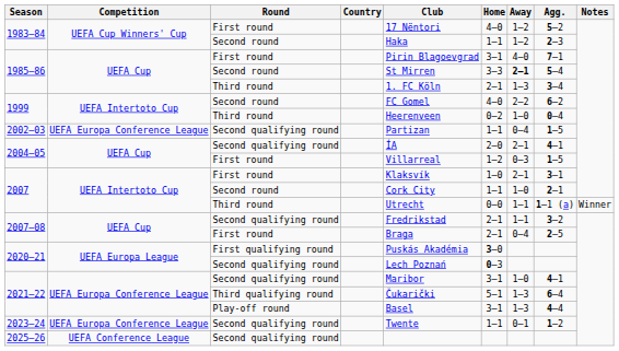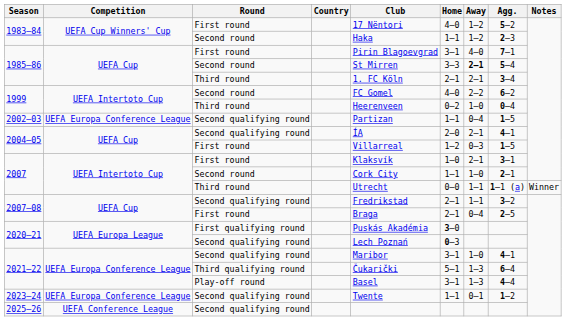1985–86 / Third round | Away: 1–3 -> 2–1
